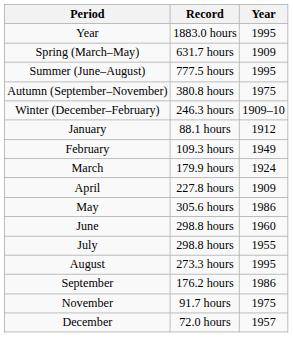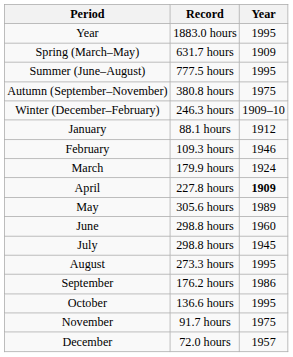February | Year: 1949 -> 1946
April | Year: normal -> bold
May | Year: 1986 -> 1989
July | Year: 1955 -> 1945
+ row: October | 136.6 hours | 1995
